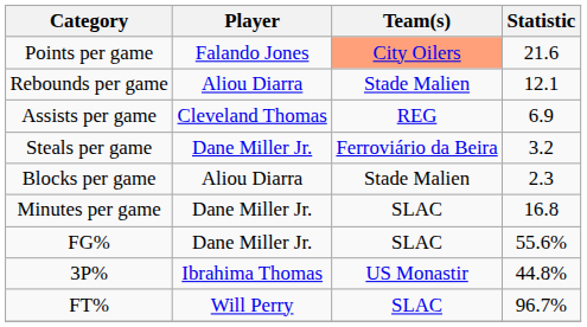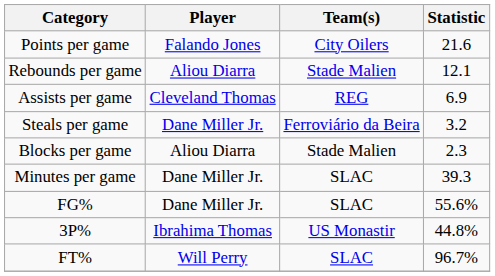Points per game | Team(s): lightsalmon background -> no background
Minutes per game | Statistic: 16.8 -> 39.3
